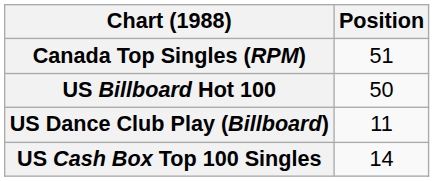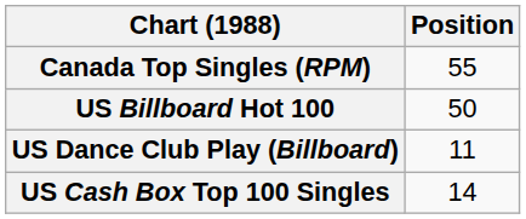Canada Top Singles (RPM) | Position: 51 -> 55
